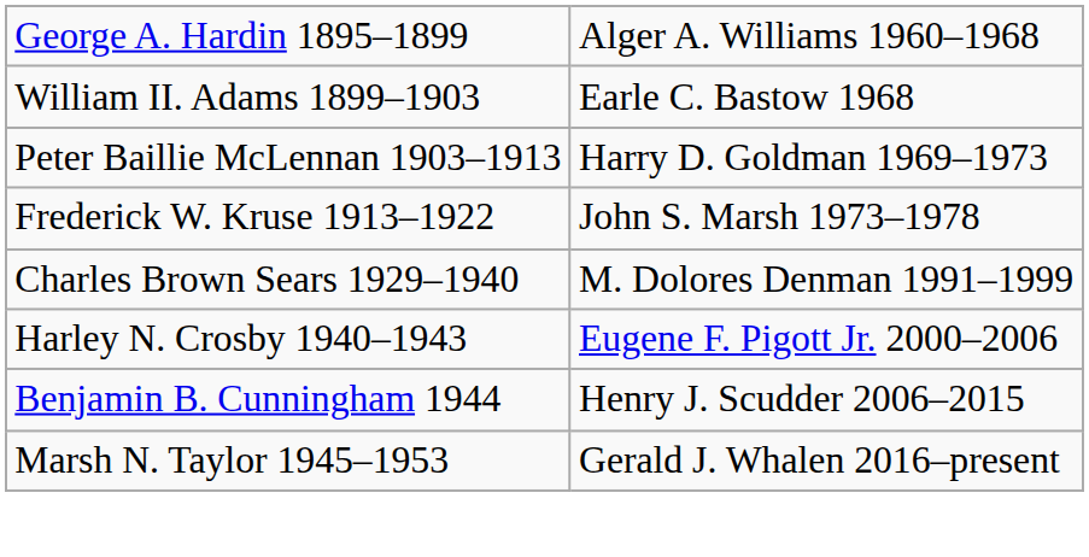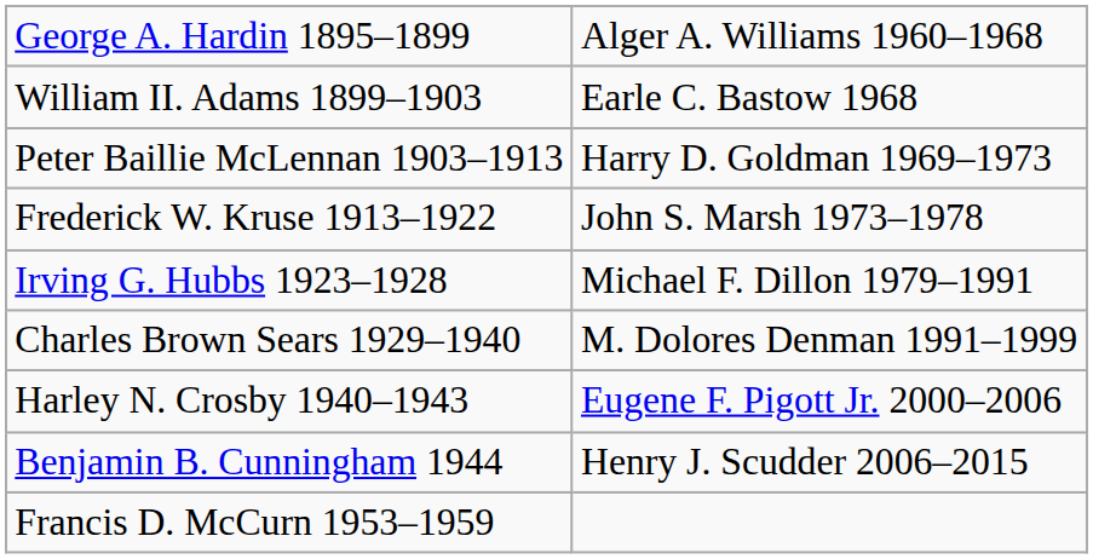+ row: Irving G. Hubbs 1923–1928 | Michael F. Dillon 1979–1991
- row: Marsh N. Taylor 1945–1953 | Gerald J. Whalen 2016–present
+ row: Francis D. McCurn 1953–1959
